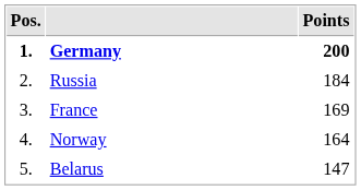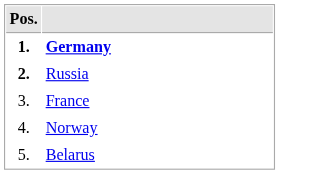- column: Points | 200 | 184 | 169 | 164 | 147
Russia | Pos.: normal -> bold
